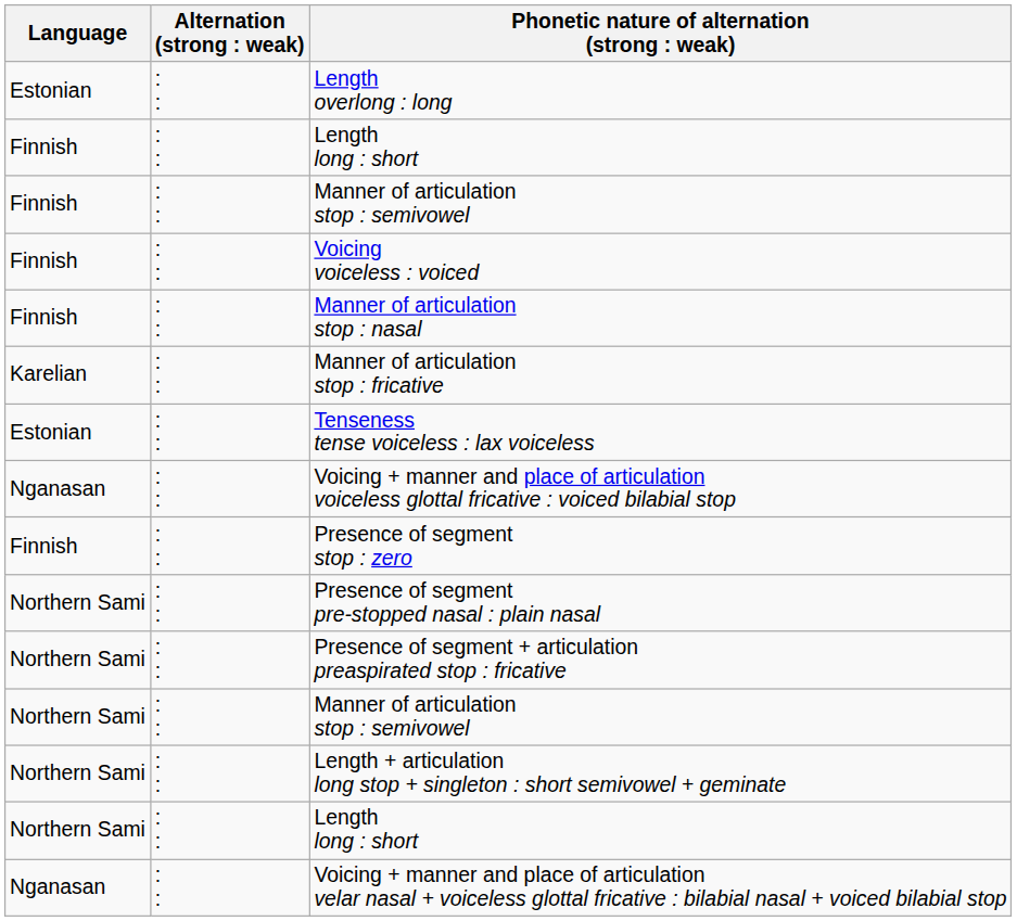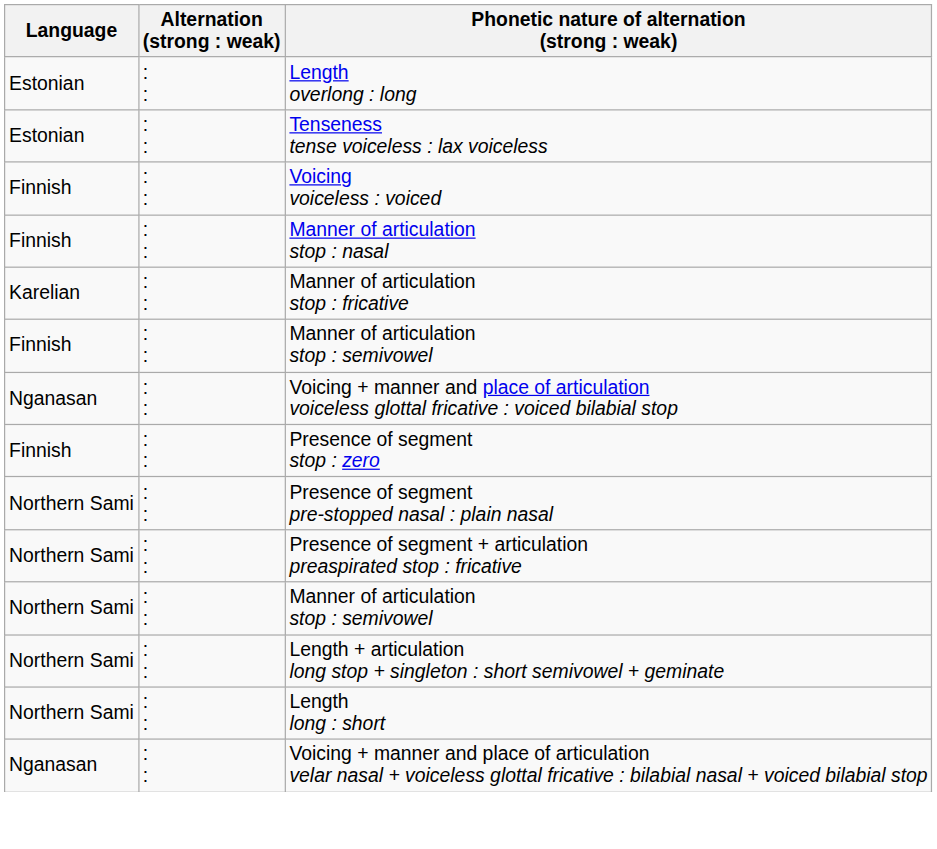- row: Finnish | : : | Length long : short
rows swapped: Tenseness tense voiceless : lax voiceless <-> Finnish / Manner of articulation stop : semivowel
